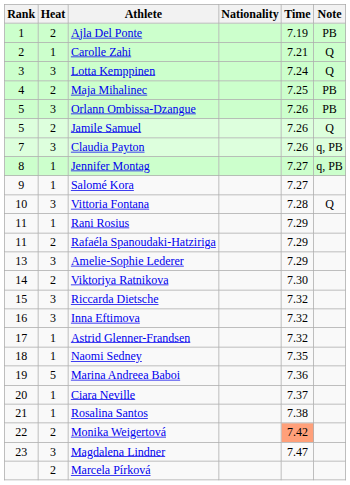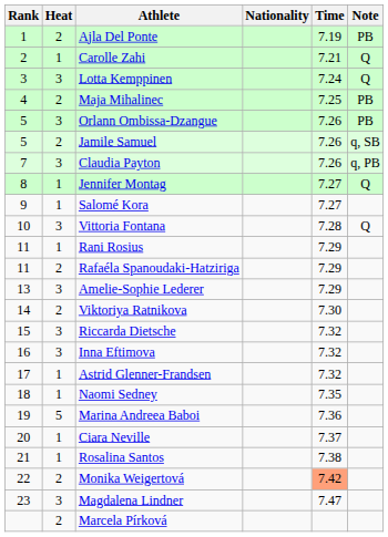Jamile Samuel | Note: Q -> q, SB
Jennifer Montag | Note: q, PB -> Q
